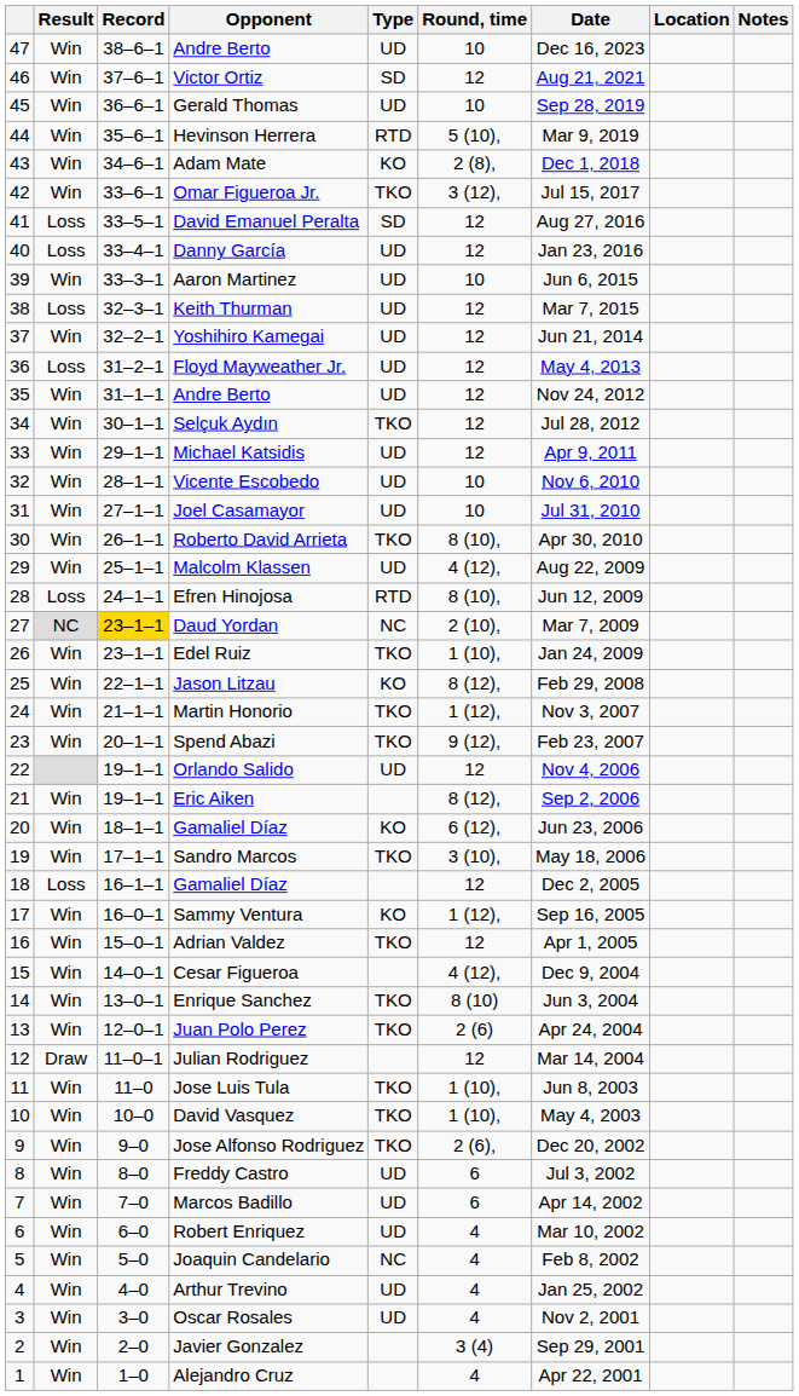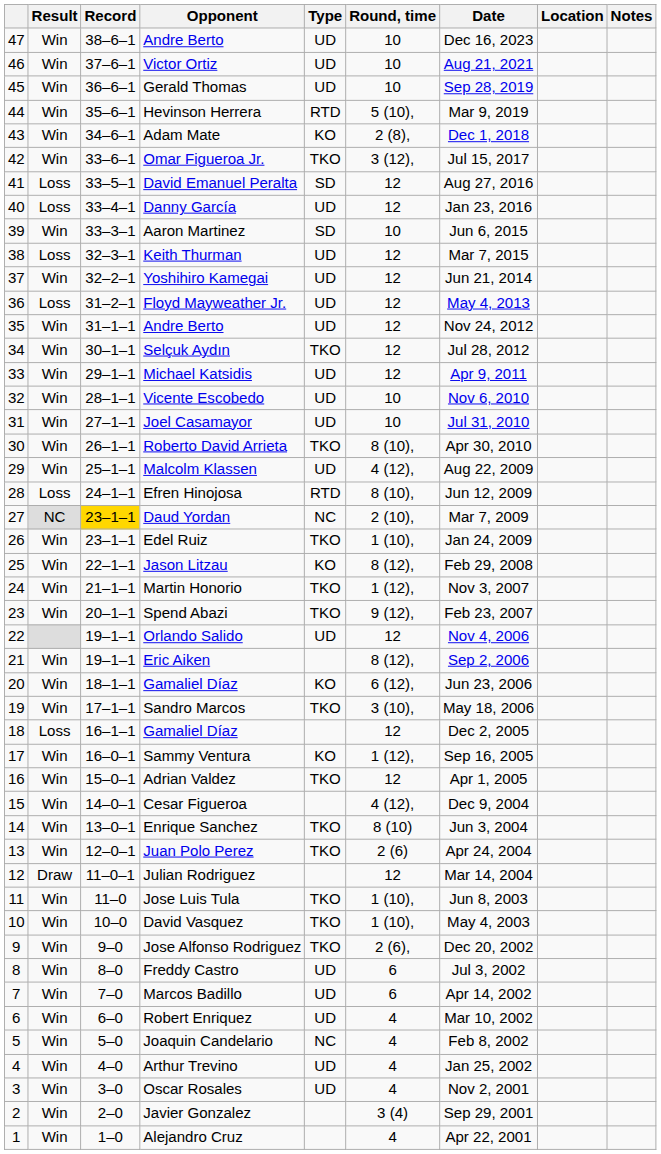Victor Ortiz | Type: SD -> UD
Victor Ortiz | Round, time: 12 -> 10
Aaron Martinez | Type: UD -> SD
